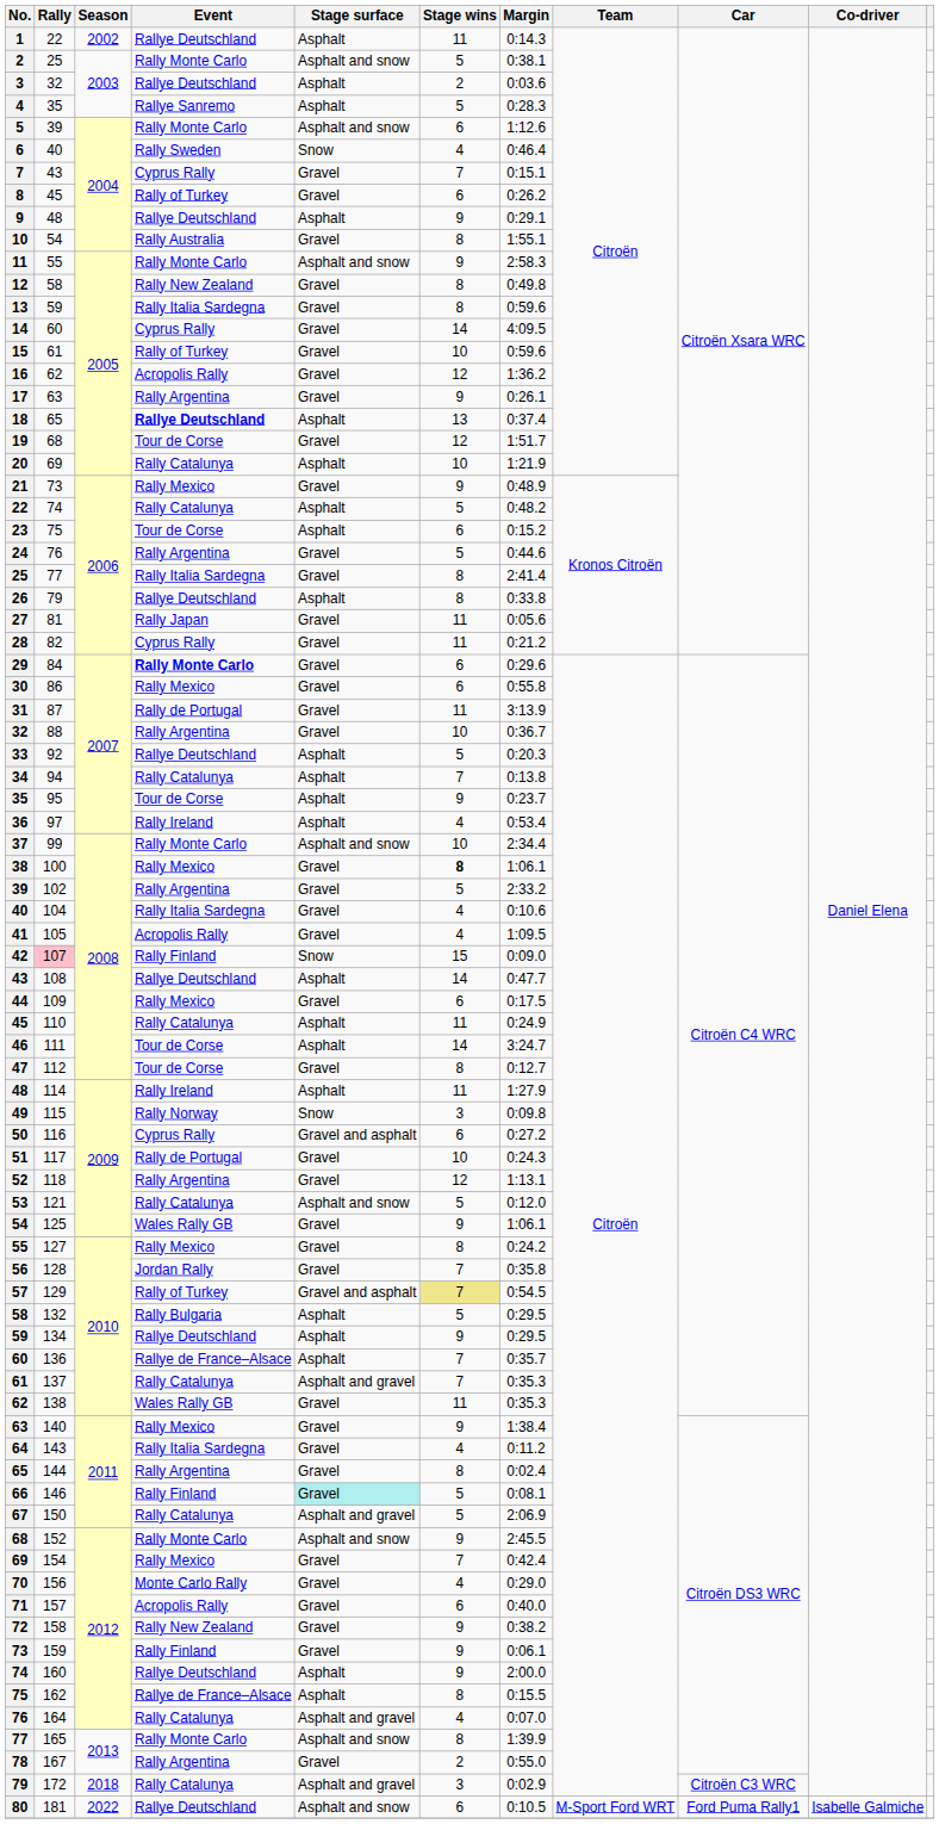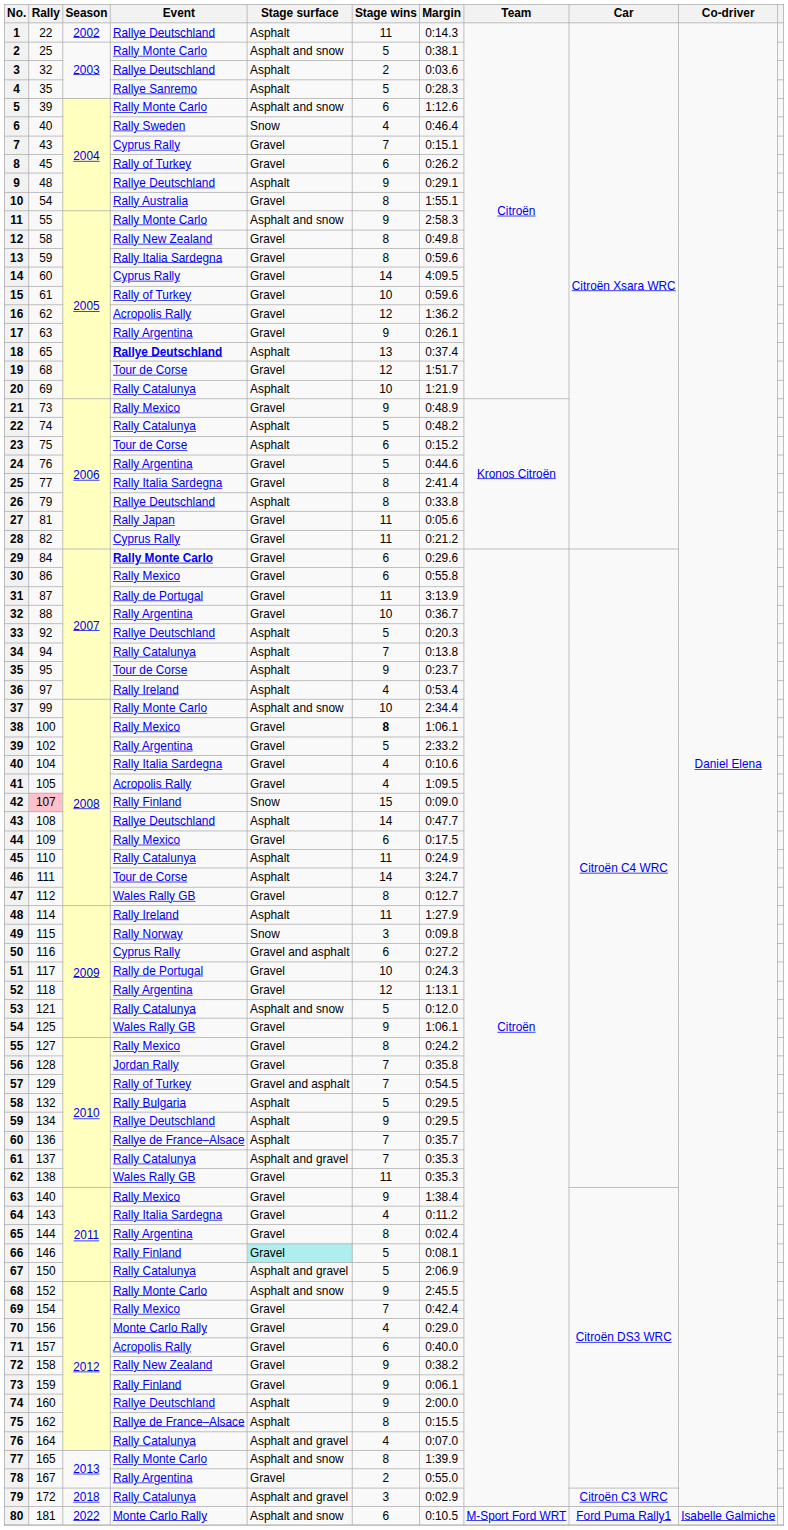47 | Event: Tour de Corse -> Wales Rally GB
57 | Stage wins: khaki background -> no background
80 | Event: Rallye Deutschland -> Monte Carlo Rally
